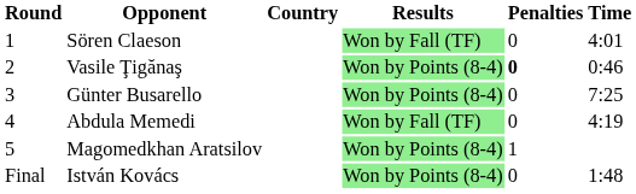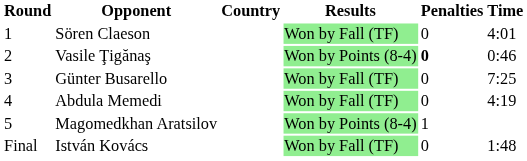Günter Busarello | Results: Won by Points (8-4) -> Won by Fall (TF)
István Kovács | Results: Won by Points (8-4) -> Won by Fall (TF)
